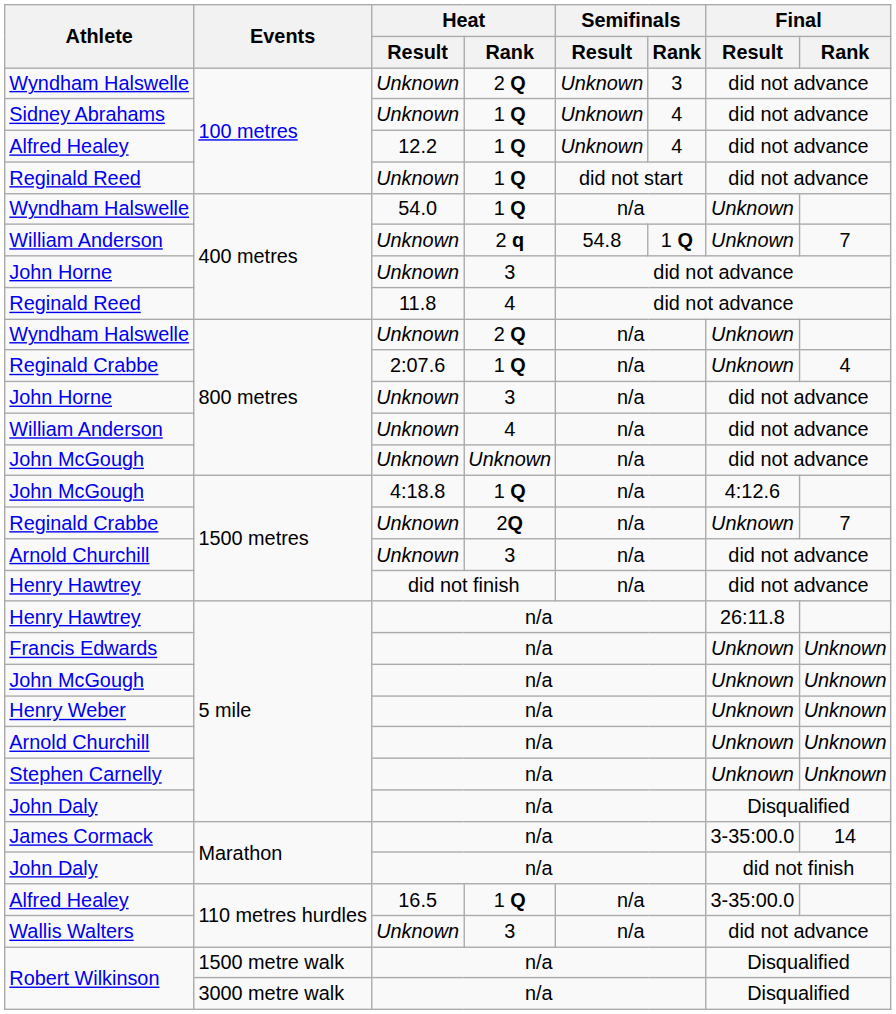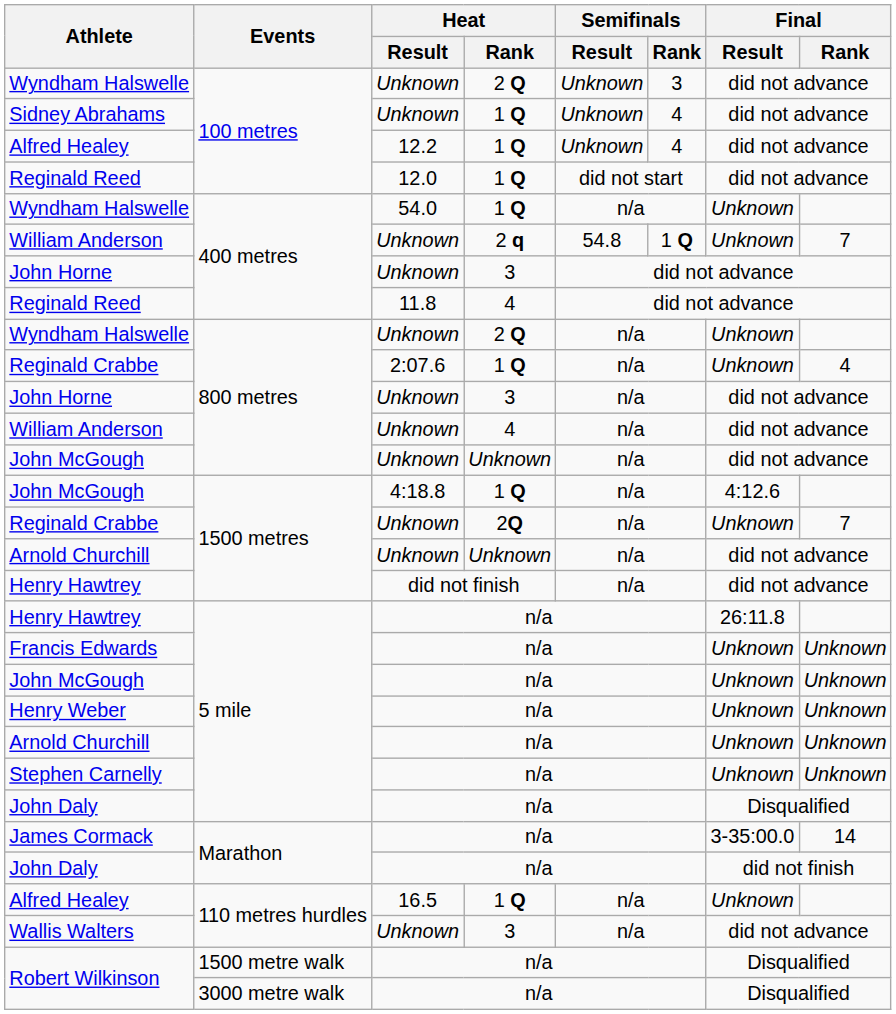Reginald Reed / 100 metres | Heat / Result: Unknown -> 12.0
Arnold Churchill / 1500 metres | Heat / Rank: 3 -> Unknown
Alfred Healey / 110 metres hurdles | Final / Result: 3-35:00.0 -> Unknown
